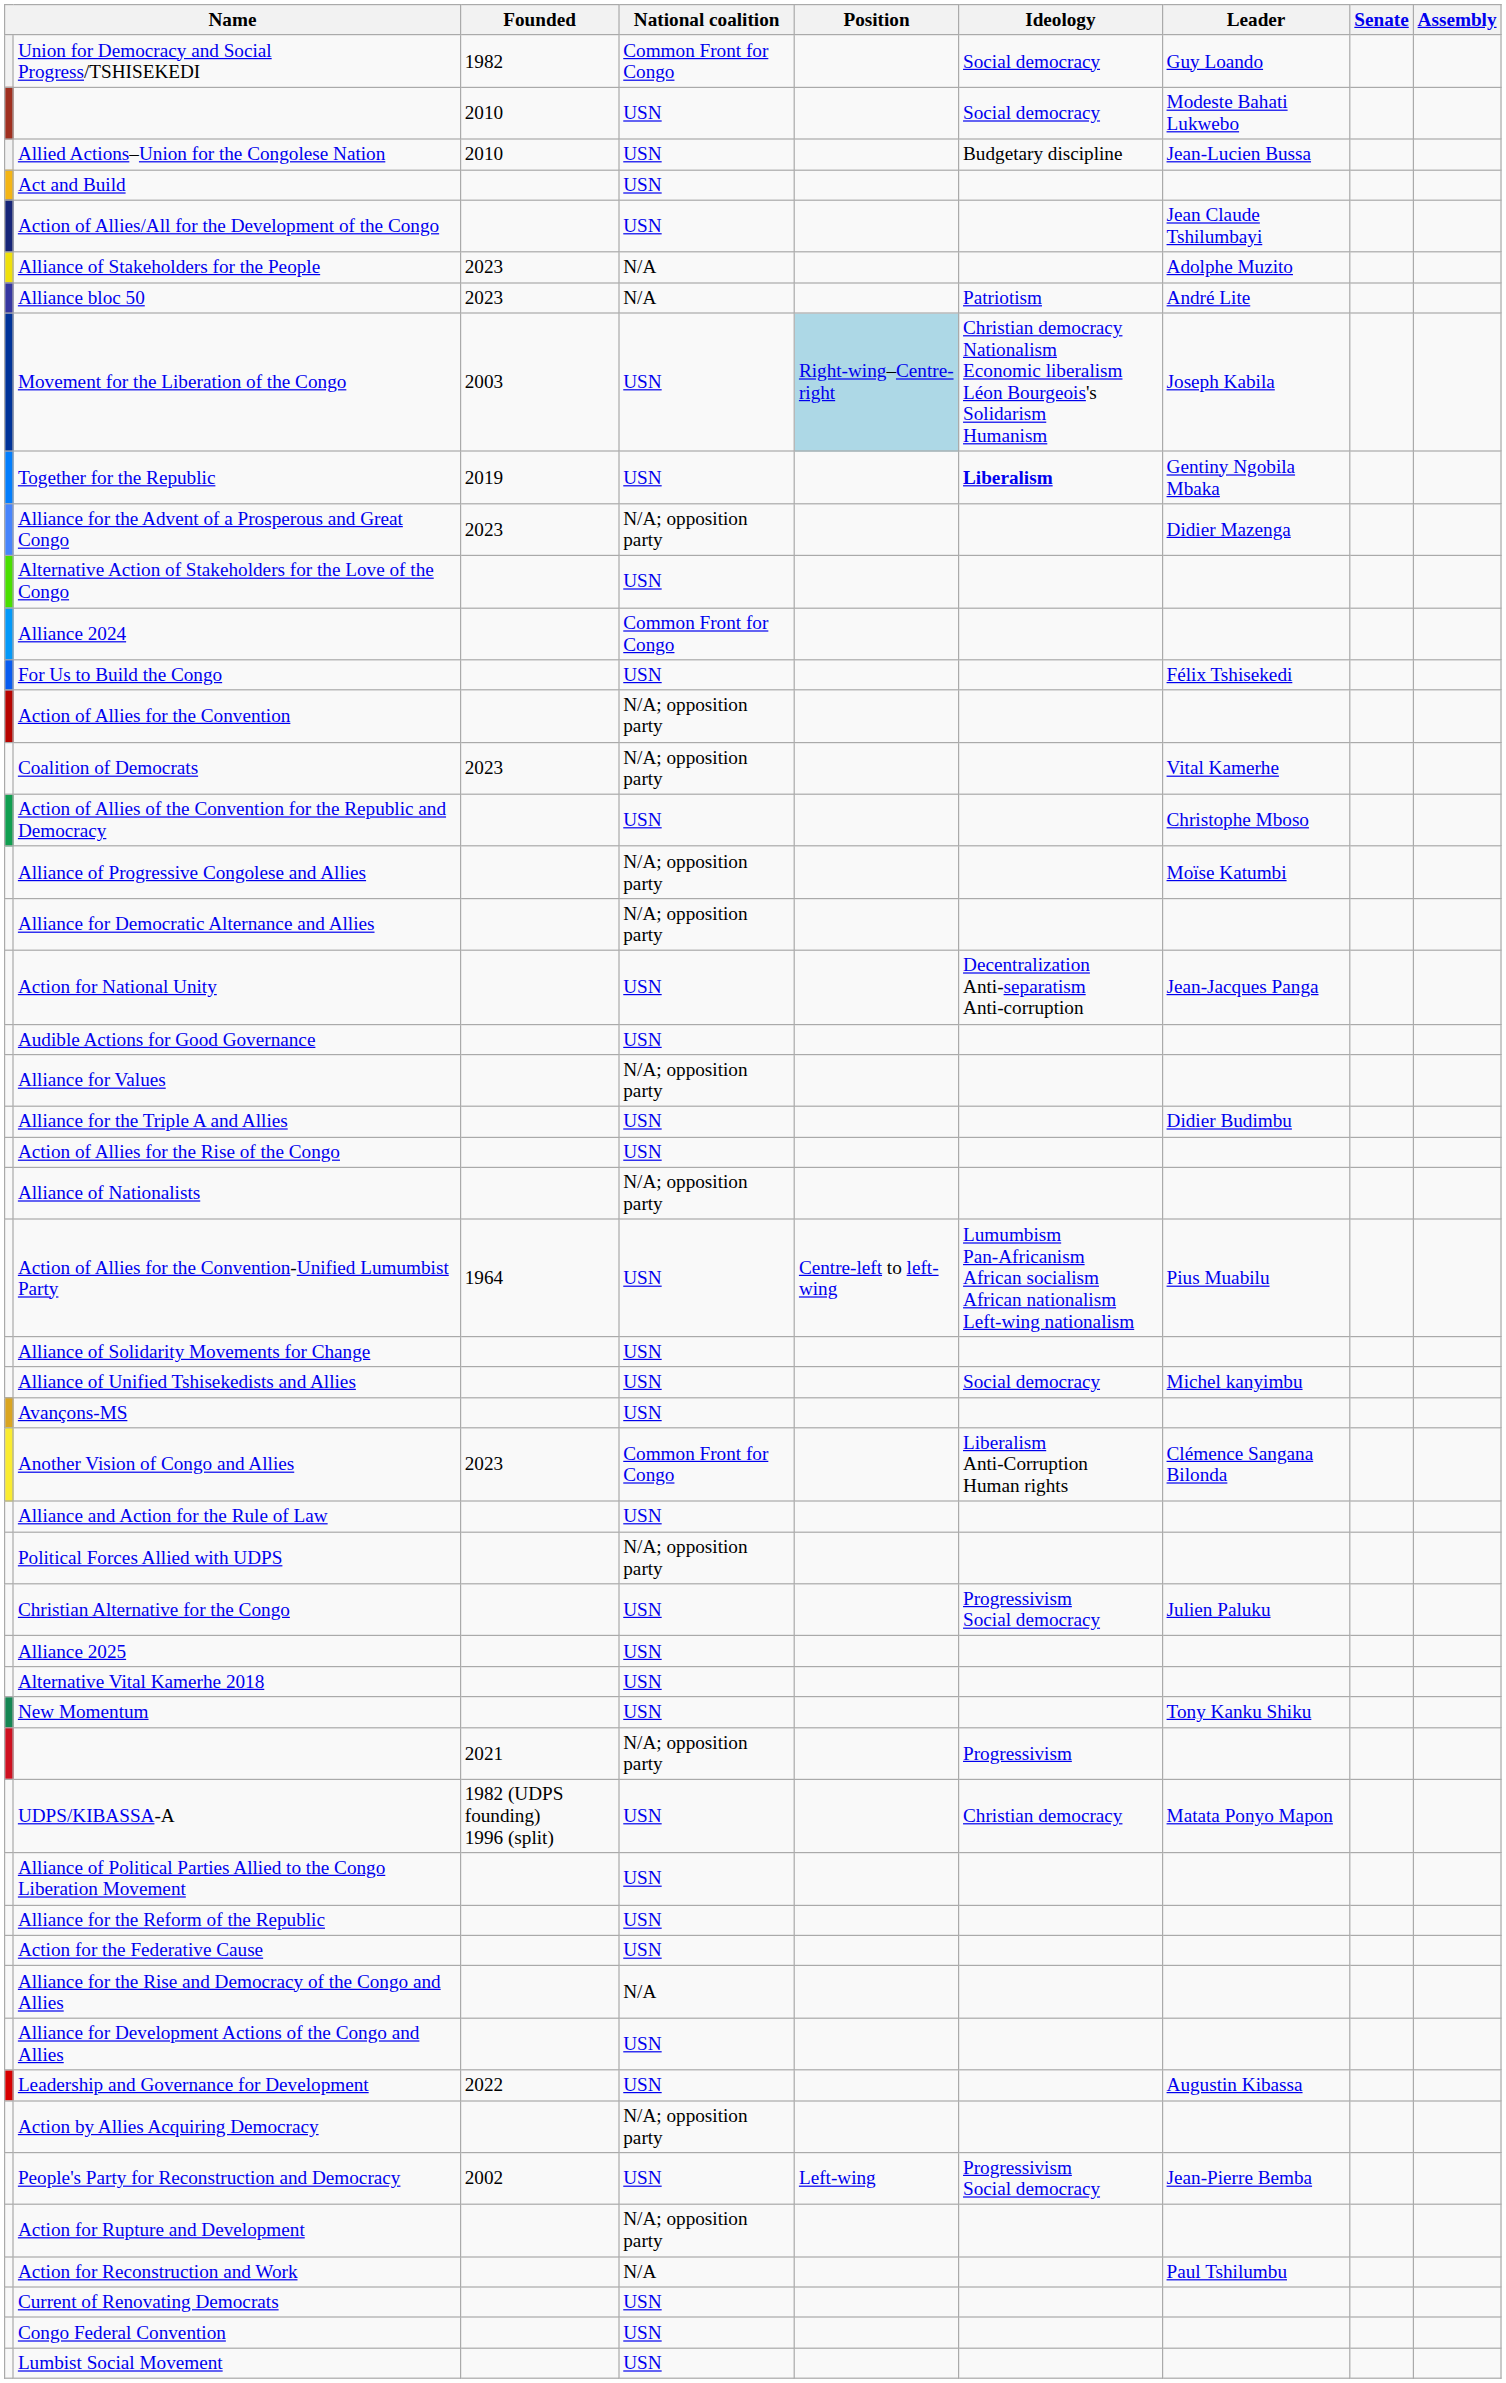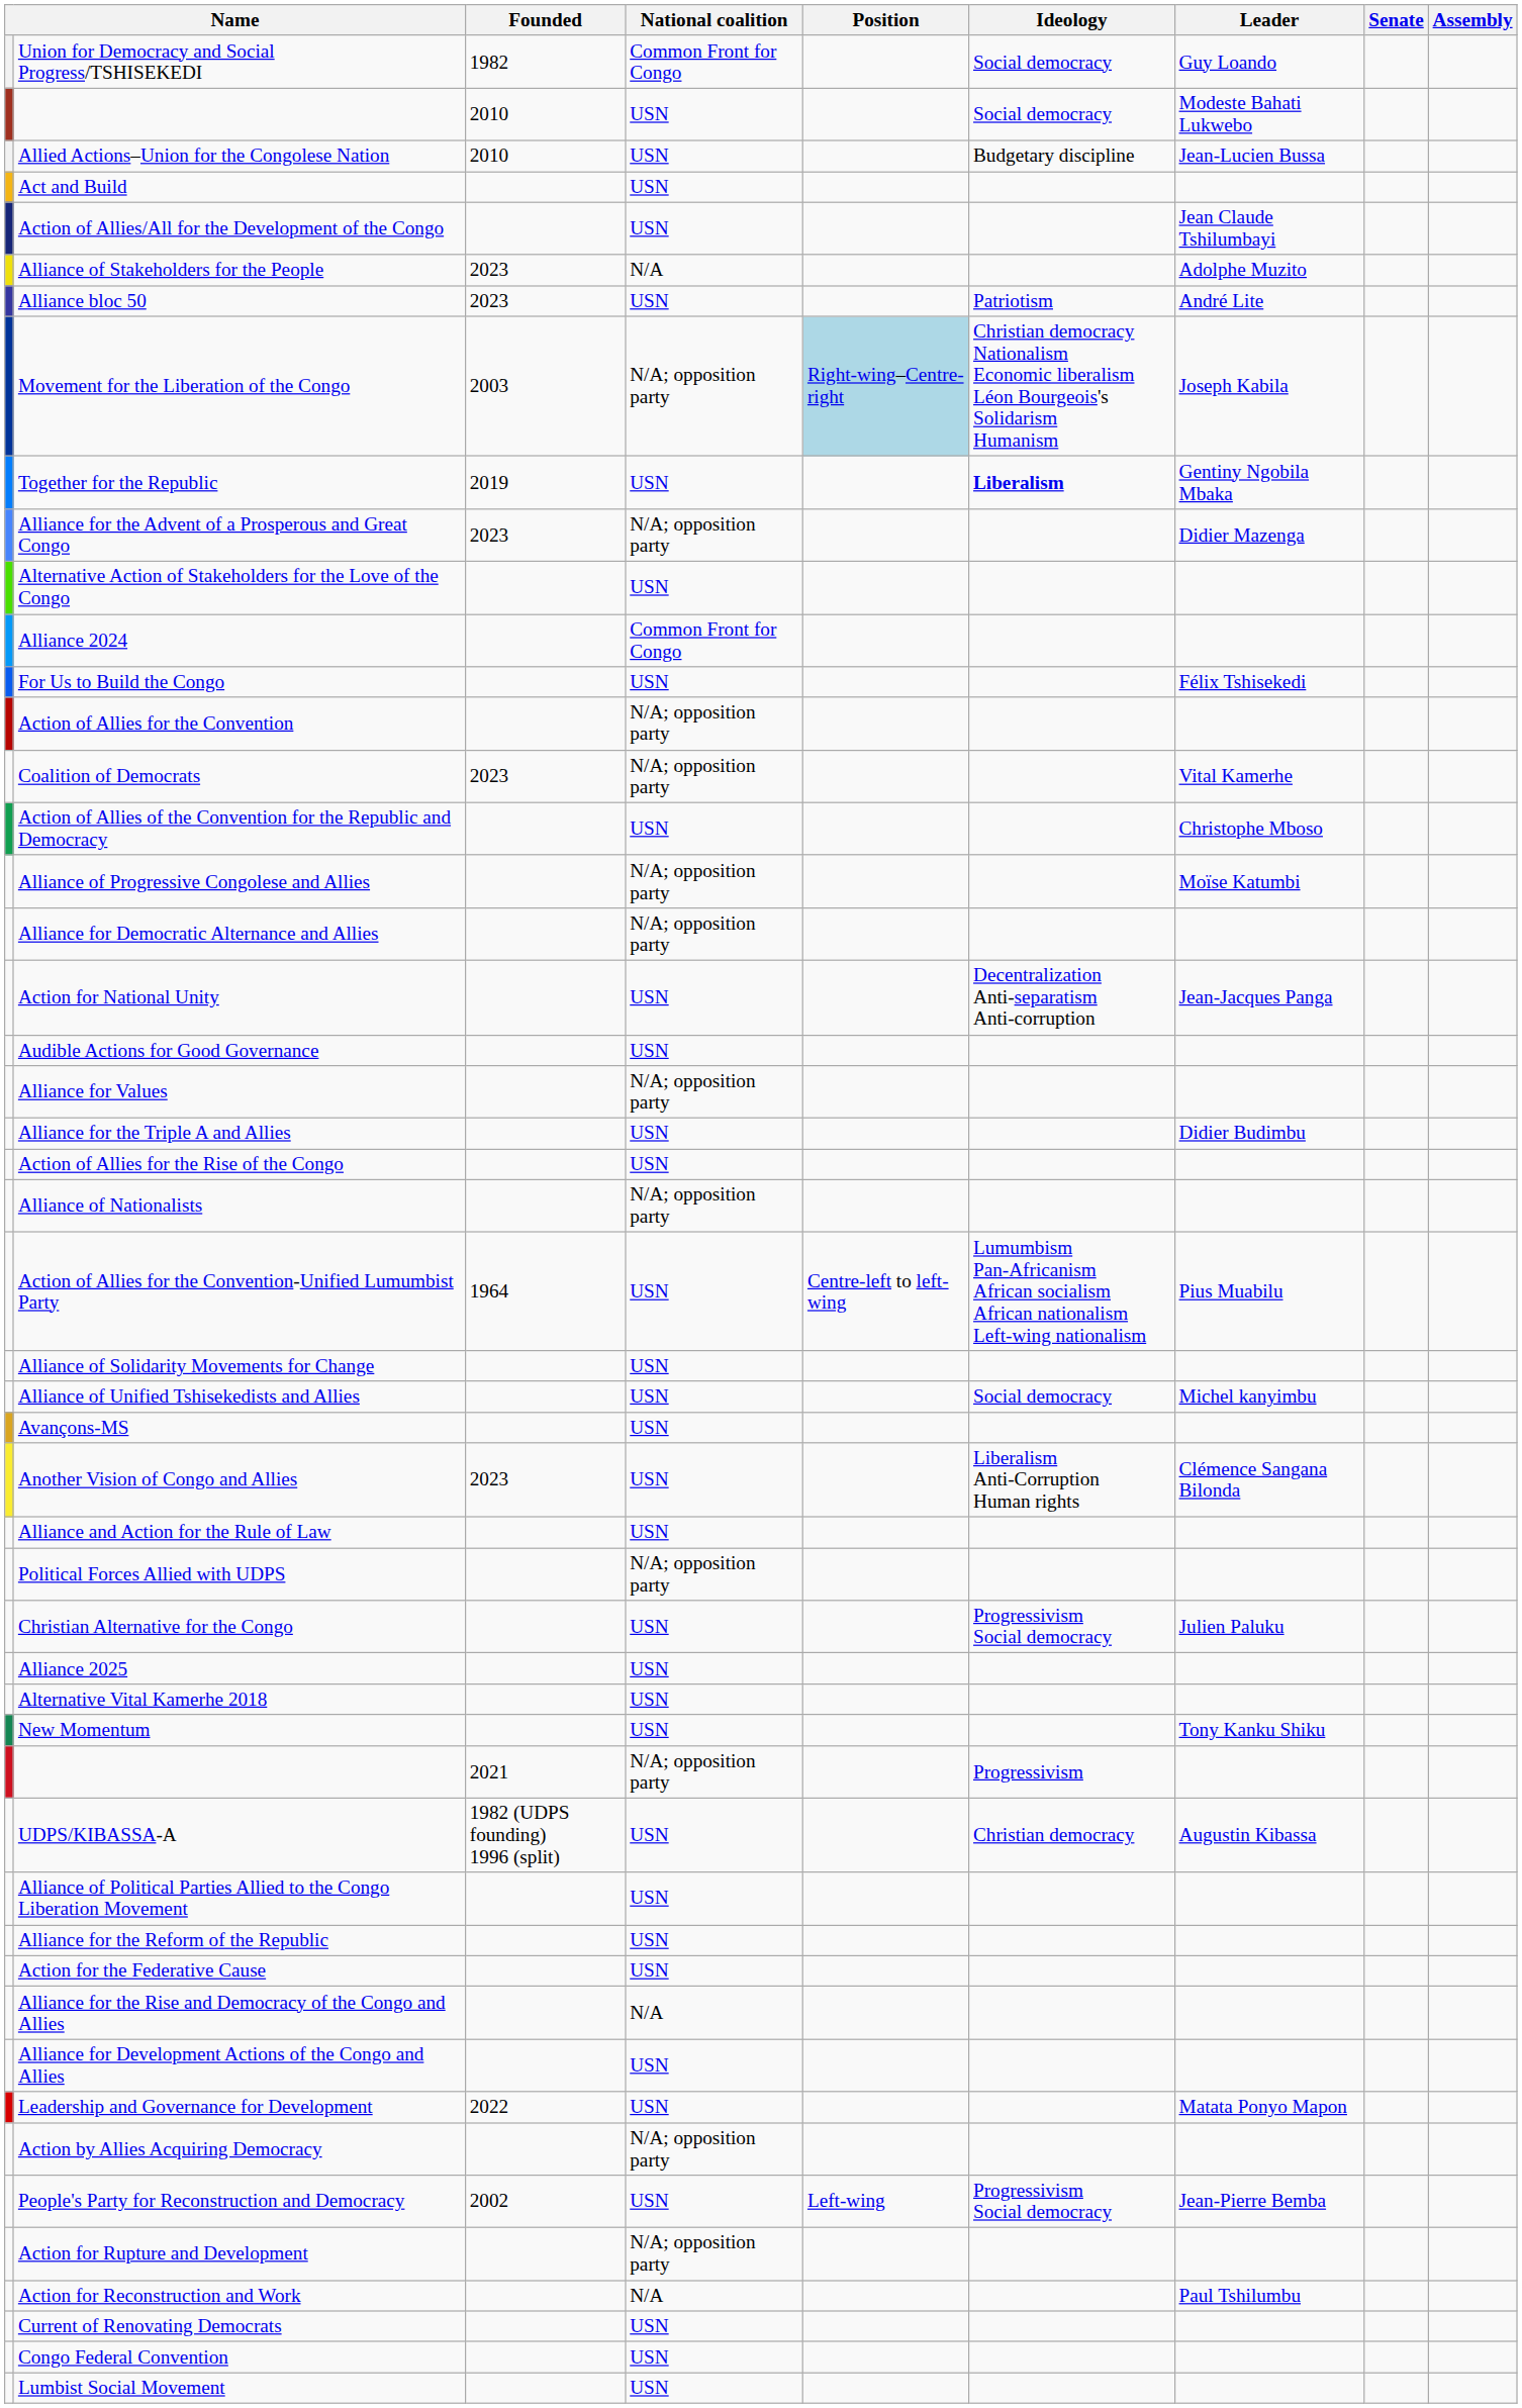Alliance bloc 50 | National coalition: N/A -> USN
Movement for the Liberation of the Congo | National coalition: USN -> N/A; opposition party
Another Vision of Congo and Allies | National coalition: Common Front for Congo -> USN
UDPS/KIBASSA-A | Leader: Matata Ponyo Mapon -> Augustin Kibassa
Leadership and Governance for Development | Leader: Augustin Kibassa -> Matata Ponyo Mapon
